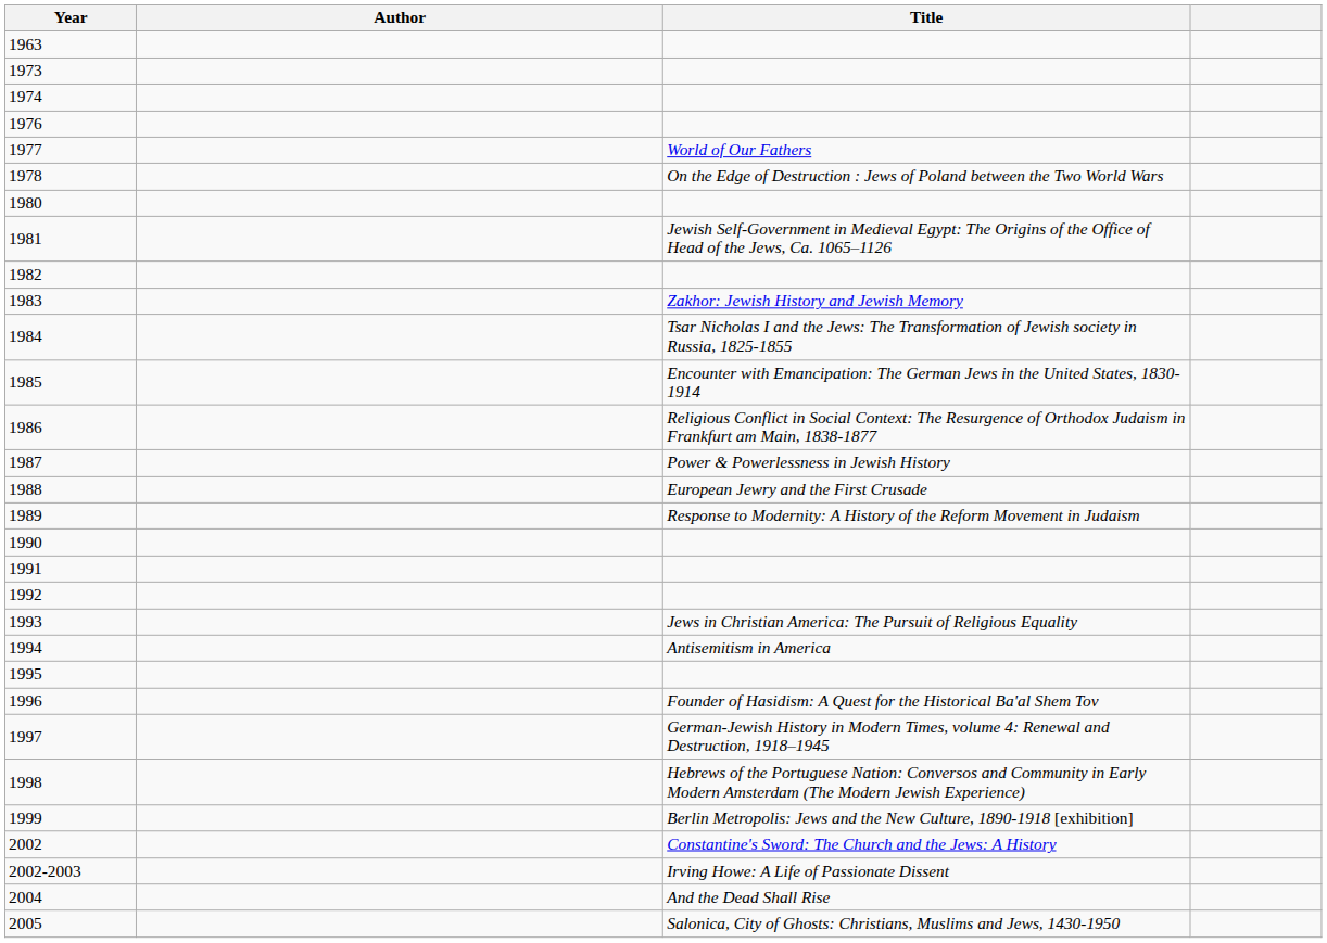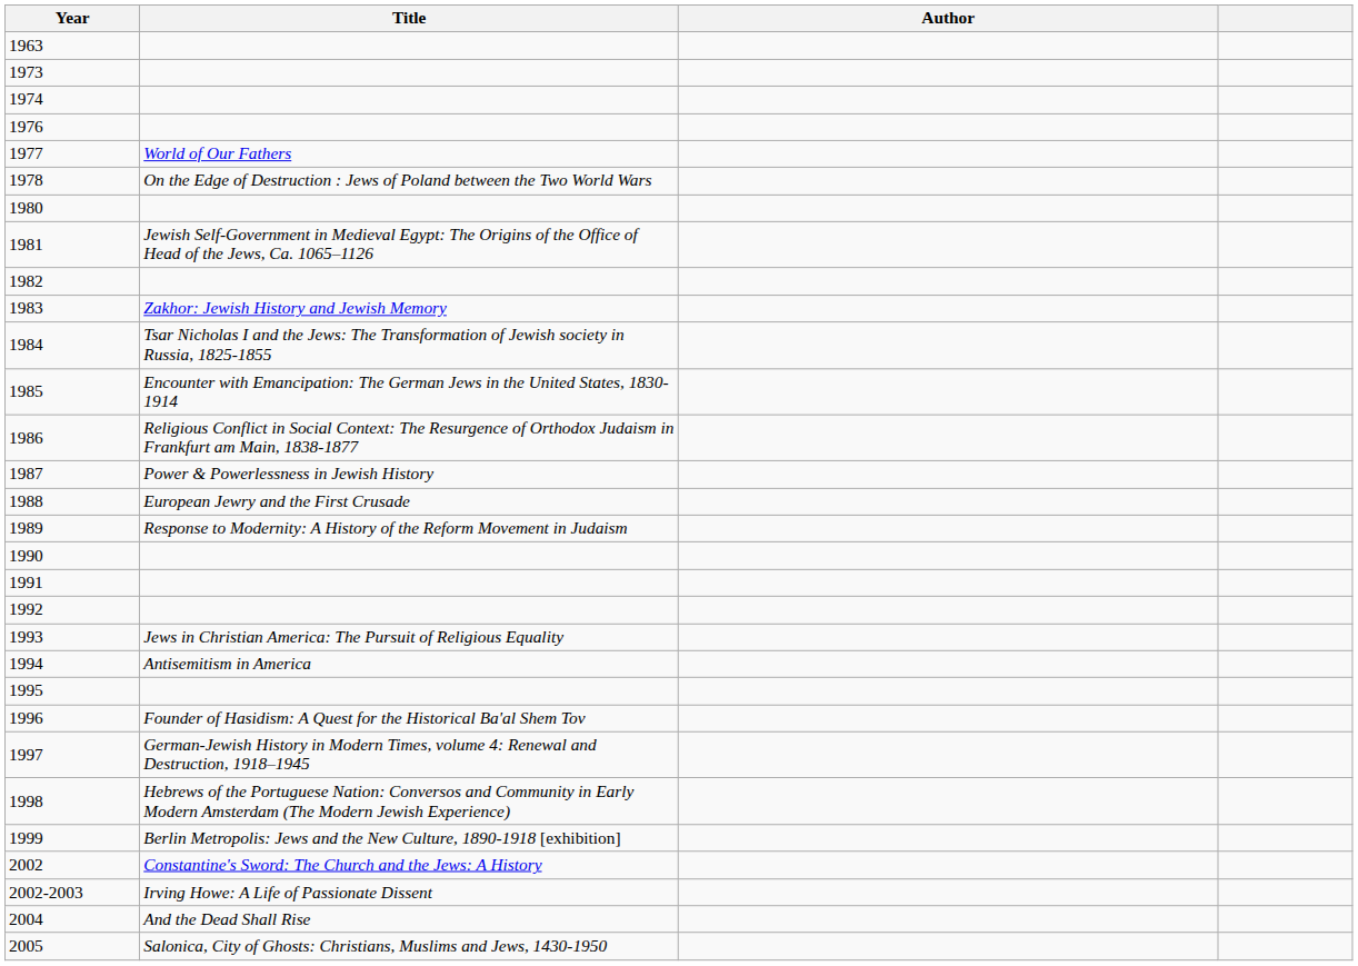columns swapped: Title <-> Author
